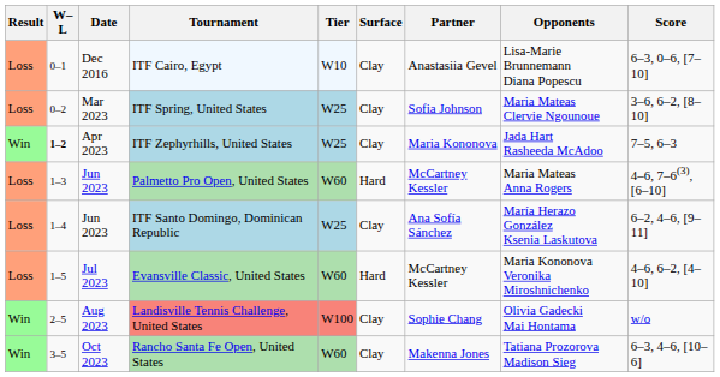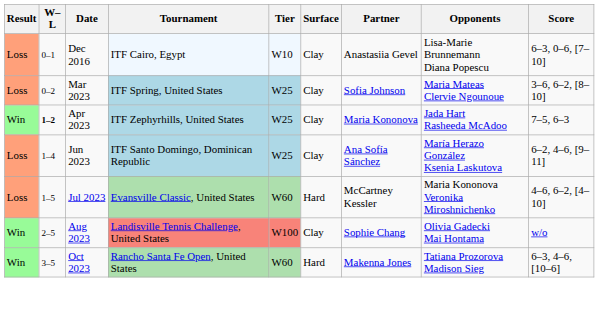- row: Loss | 1–3 | Jun 2023 | Palmetto Pro Open, United States | W60 | Hard | McCartney Kessler | Maria Mateas Anna Rogers | 4–6, 7–6(3), [6–10]
Rancho Santa Fe Open, United States | Surface: Clay -> Hard
